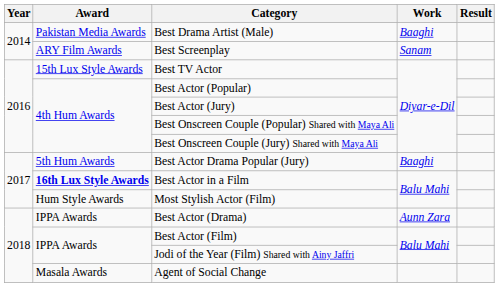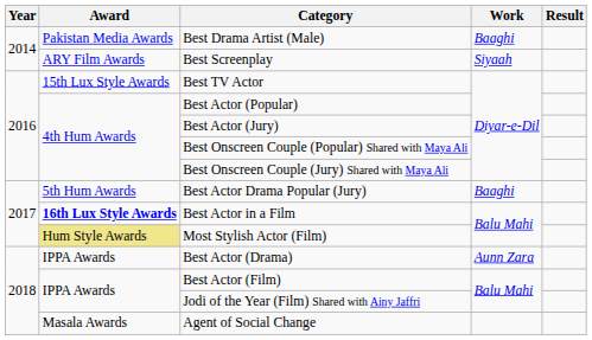Best Screenplay | Work: Sanam -> Siyaah
Most Stylish Actor (Film) | Award: no background -> khaki background
